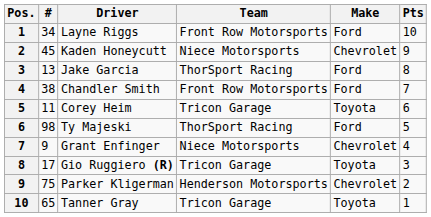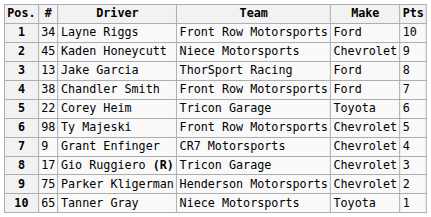Corey Heim | #: 11 -> 22
Ty Majeski | Team: ThorSport Racing -> Front Row Motorsports
Ty Majeski | Make: Ford -> Chevrolet
Grant Enfinger | Team: Niece Motorsports -> CR7 Motorsports
Gio Ruggiero (R) | Make: Toyota -> Chevrolet
Tanner Gray | Team: Tricon Garage -> Niece Motorsports
